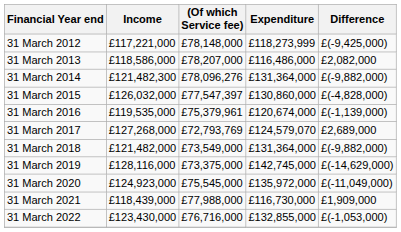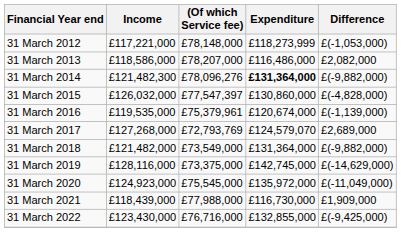31 March 2012 | Difference: £(-9,425,000) -> £(-1,053,000)
31 March 2014 | Expenditure: normal -> bold
31 March 2022 | Difference: £(-1,053,000) -> £(-9,425,000)
